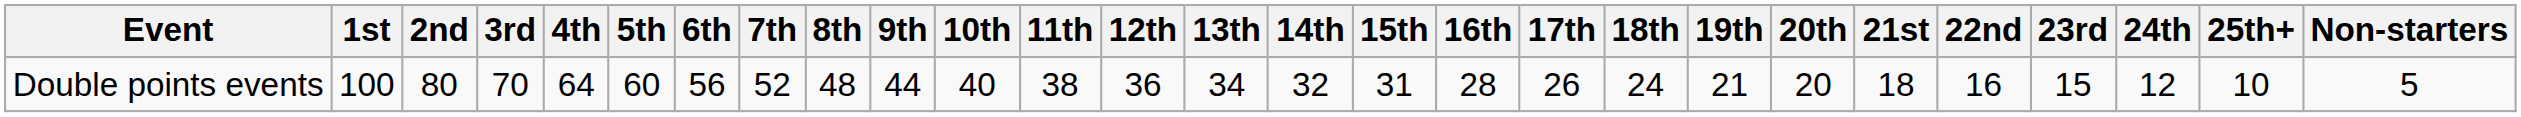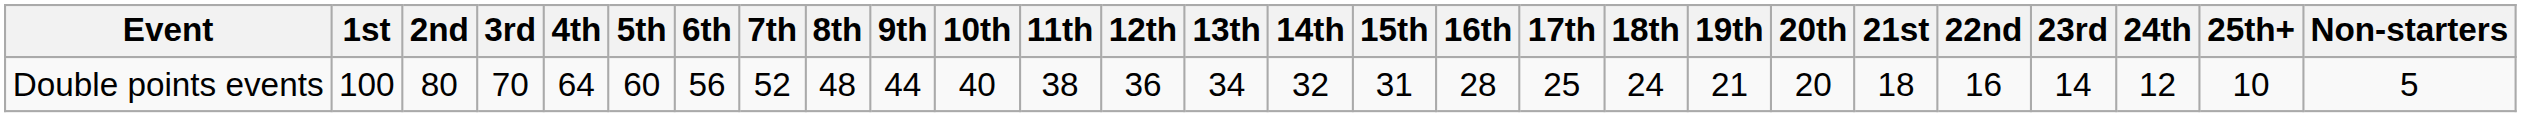Double points events | 17th: 26 -> 25
Double points events | 23rd: 15 -> 14
